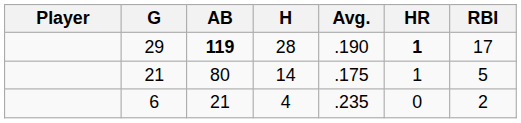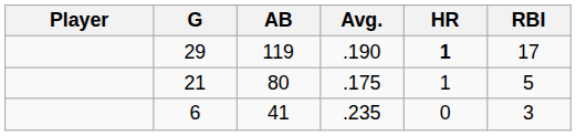- column: H | 28 | 14 | 4
29 | AB: bold -> normal
6 | AB: 21 -> 41
6 | RBI: 2 -> 3
